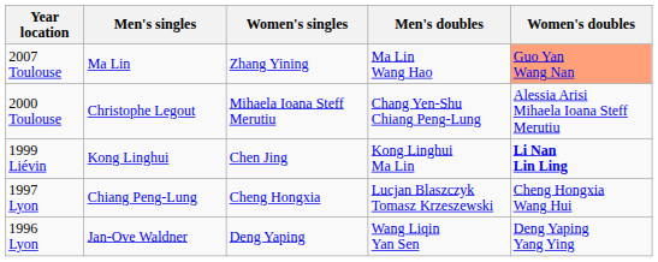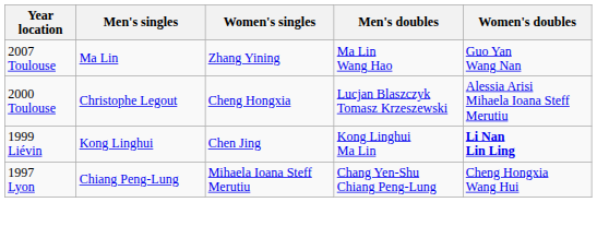2007 Toulouse | Women's doubles: lightsalmon background -> no background
2000 Toulouse | Women's singles: Mihaela Ioana Steff Merutiu -> Cheng Hongxia
2000 Toulouse | Men's doubles: Chang Yen-Shu Chiang Peng-Lung -> Lucjan Blaszczyk Tomasz Krzeszewski
1997 Lyon | Women's singles: Cheng Hongxia -> Mihaela Ioana Steff Merutiu
1997 Lyon | Men's doubles: Lucjan Blaszczyk Tomasz Krzeszewski -> Chang Yen-Shu Chiang Peng-Lung
- row: 1996 Lyon | Jan-Ove Waldner | Deng Yaping | Wang Liqin Yan Sen | Deng Yaping Yang Ying
